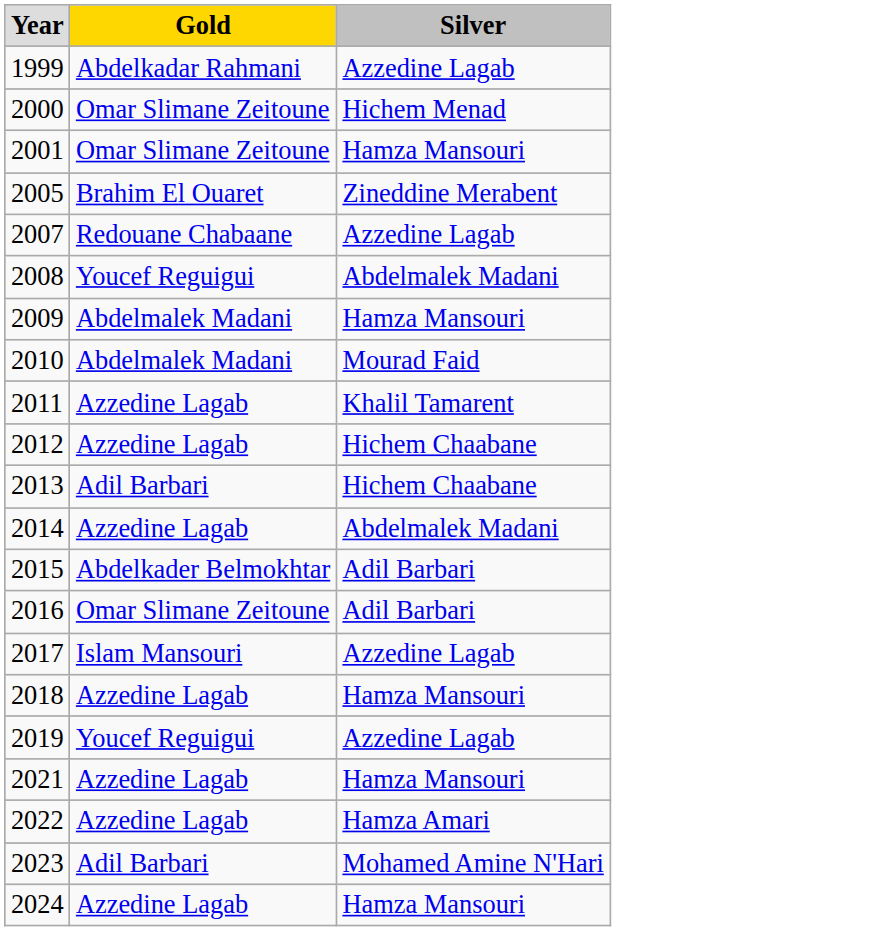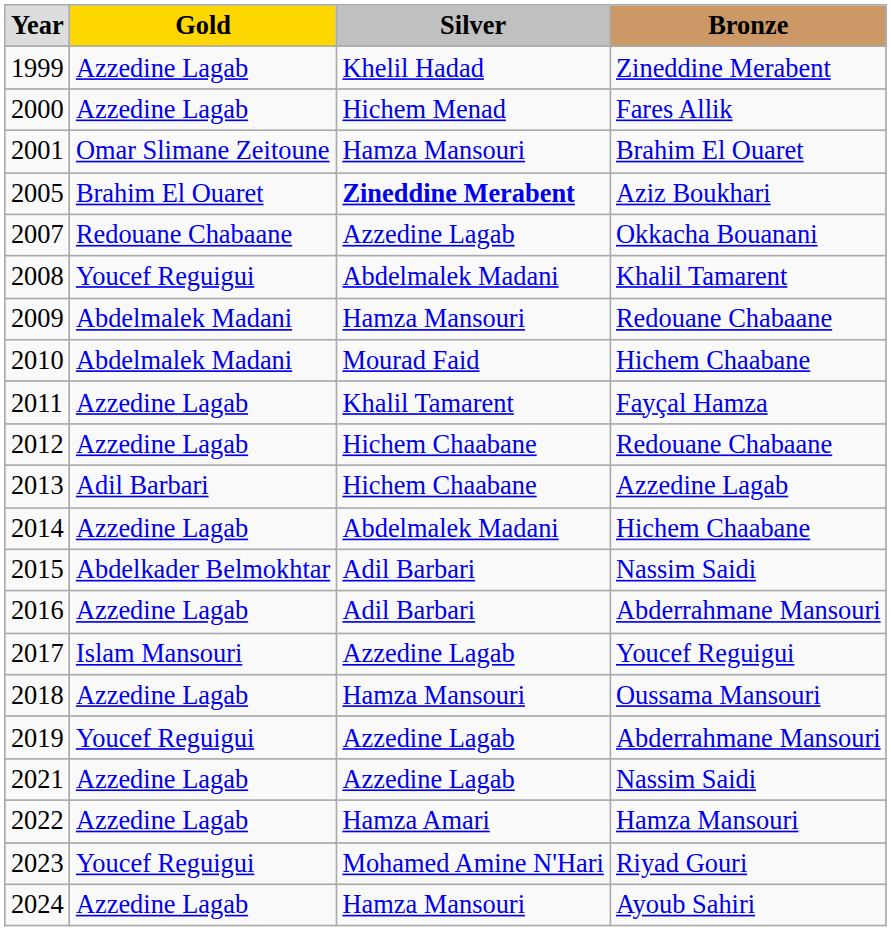+ column: Bronze | Zineddine Merabent | Fares Allik | Brahim El Ouaret | Aziz Boukhari | Okkacha Bouanani | Khalil Tamarent | Redouane Chabaane | Hichem Chaabane | Fayçal Hamza | Redouane Chabaane | Azzedine Lagab | Hichem Chaabane | Nassim Saidi | Abderrahmane Mansouri | Youcef Reguigui | Oussama Mansouri | Abderrahmane Mansouri | Nassim Saidi | Hamza Mansouri | Riyad Gouri | Ayoub Sahiri
1999 | Gold: Abdelkadar Rahmani -> Azzedine Lagab
1999 | Silver: Azzedine Lagab -> Khelil Hadad
2000 | Gold: Omar Slimane Zeitoune -> Azzedine Lagab
2005 | Silver: normal -> bold
2016 | Gold: Omar Slimane Zeitoune -> Azzedine Lagab
2021 | Silver: Hamza Mansouri -> Azzedine Lagab
2023 | Gold: Adil Barbari -> Youcef Reguigui
